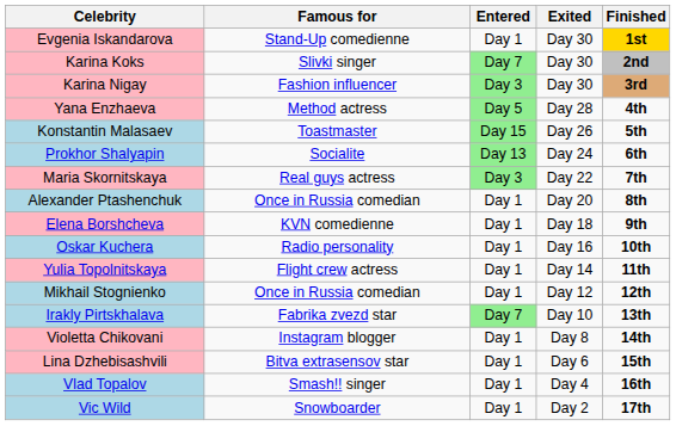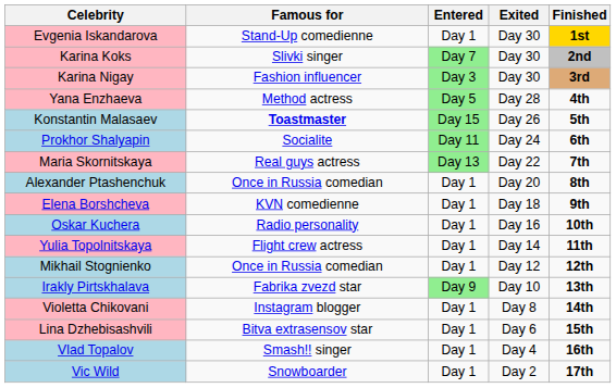Konstantin Malasaev | Famous for: normal -> bold
Prokhor Shalyapin | Entered: Day 13 -> Day 11
Maria Skornitskaya | Entered: Day 3 -> Day 13
Irakly Pirtskhalava | Entered: Day 7 -> Day 9
